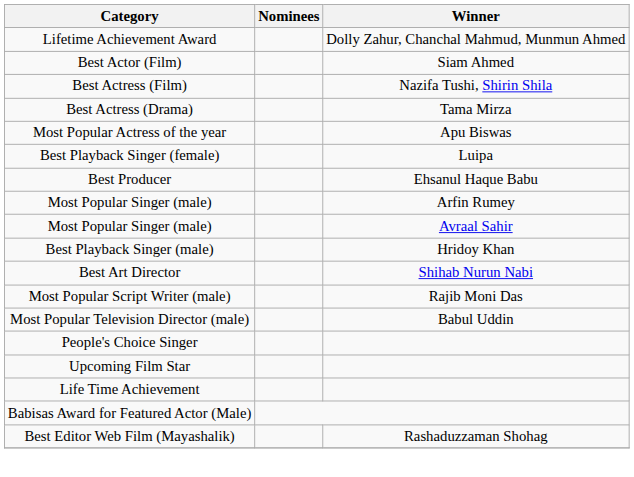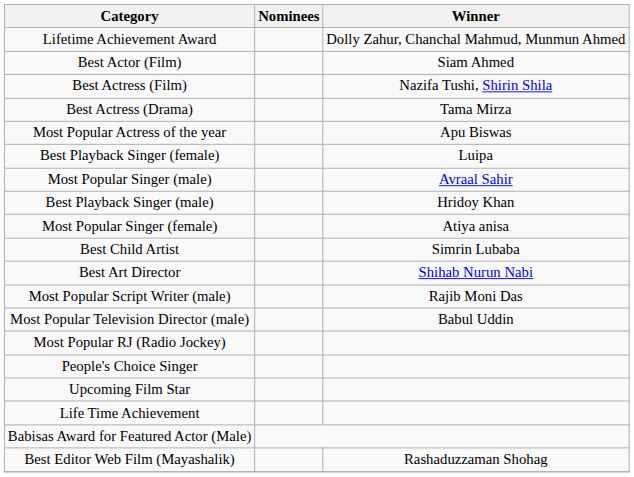- row: Best Producer | Ehsanul Haque Babu
- row: Most Popular Singer (male) | Arfin Rumey
+ row: Most Popular Singer (female) | Atiya anisa
+ row: Best Child Artist | Simrin Lubaba
+ row: Most Popular RJ (Radio Jockey)
